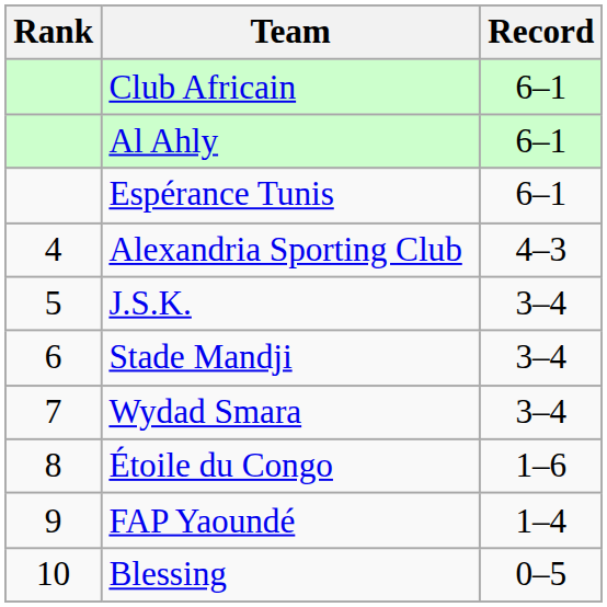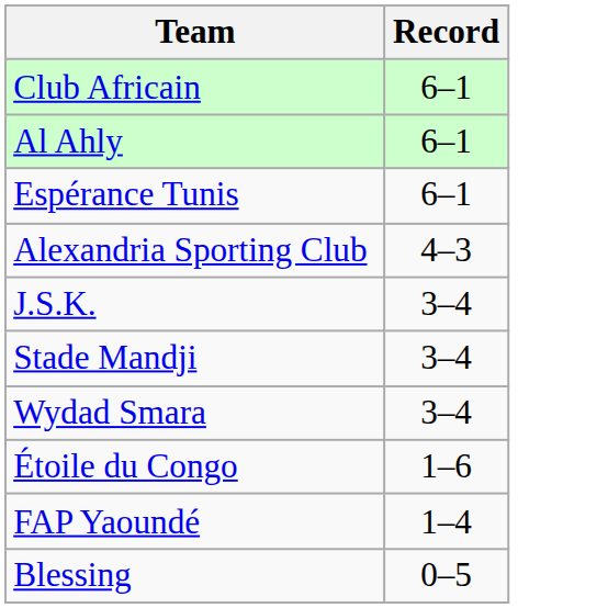- column: Rank | 4 | 5 | 6 | 7 | 8 | 9 | 10
